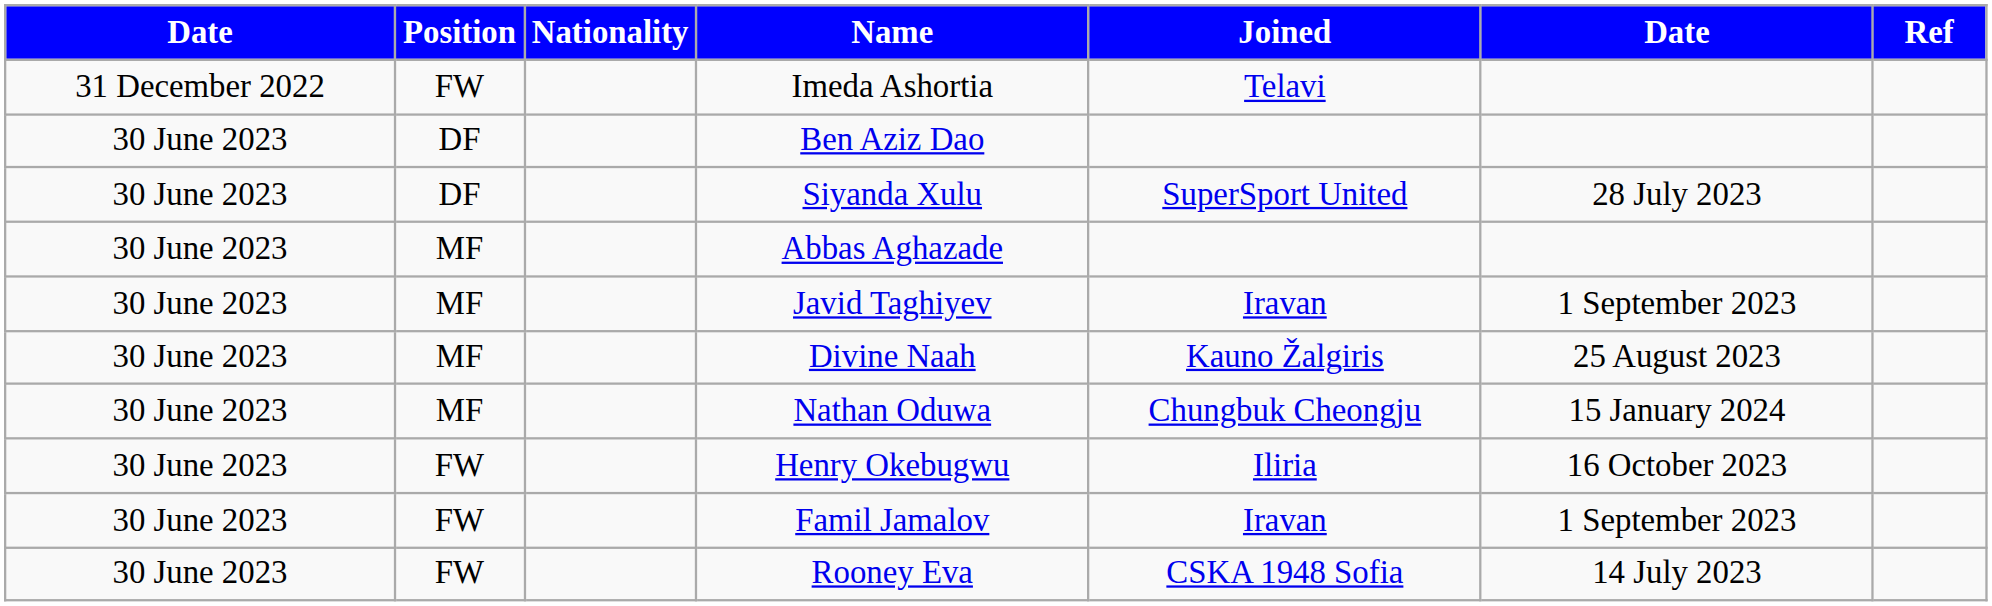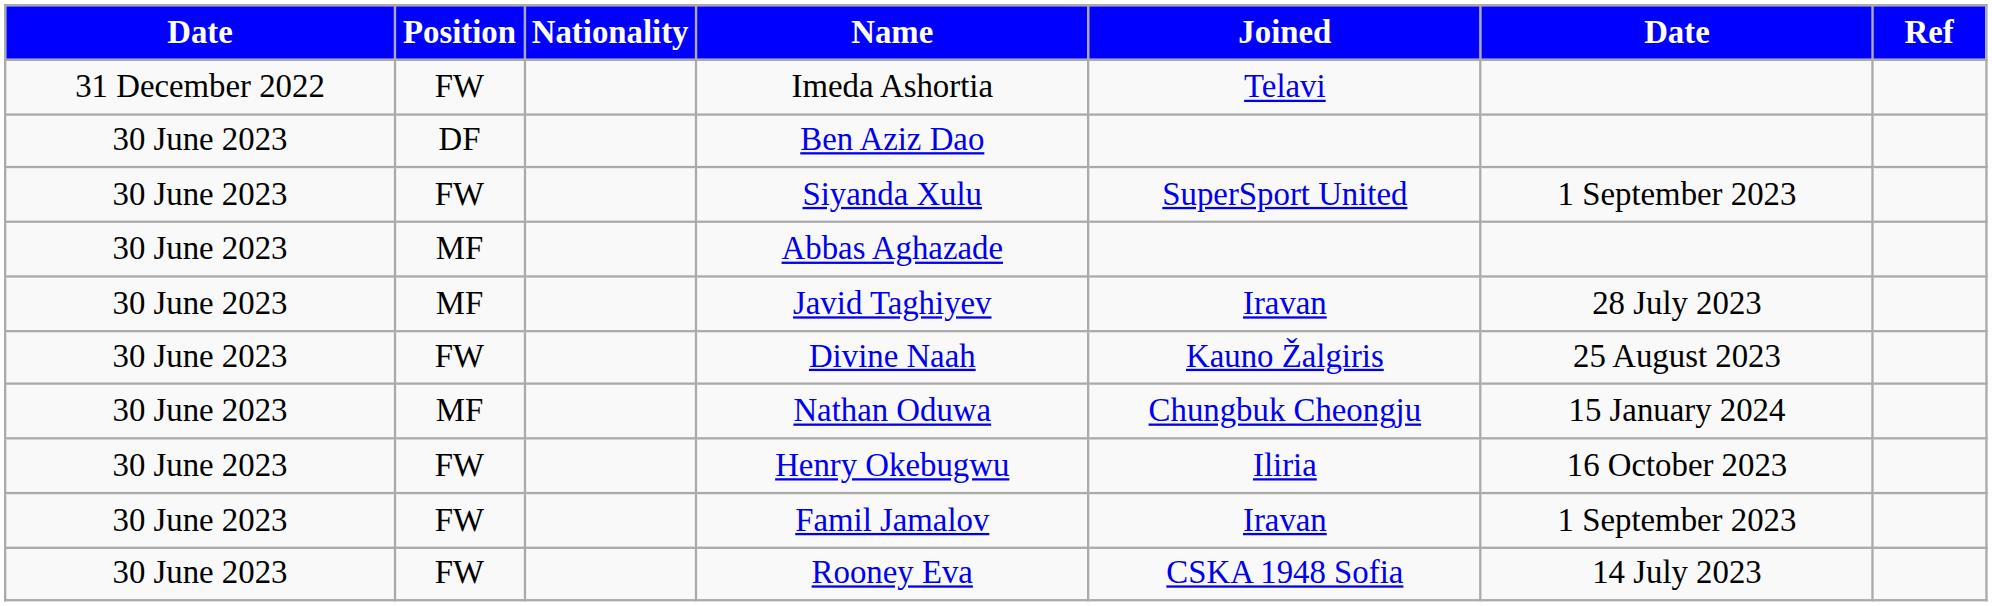Siyanda Xulu | Position: DF -> FW
Siyanda Xulu | column 6: 28 July 2023 -> 1 September 2023
Javid Taghiyev | column 6: 1 September 2023 -> 28 July 2023
Divine Naah | Position: MF -> FW
